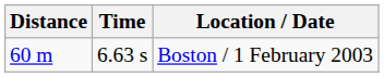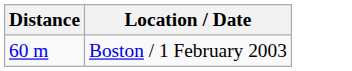- column: Time | 6.63 s
